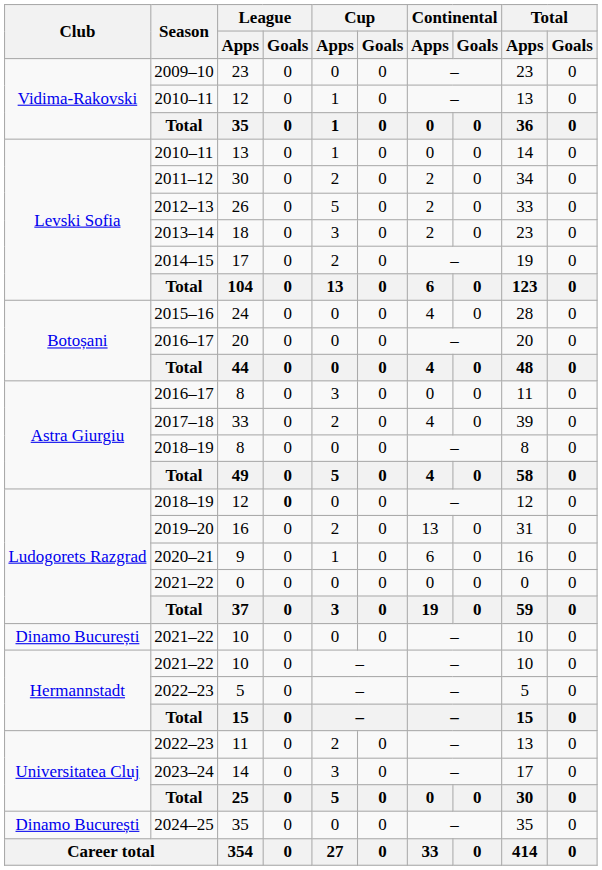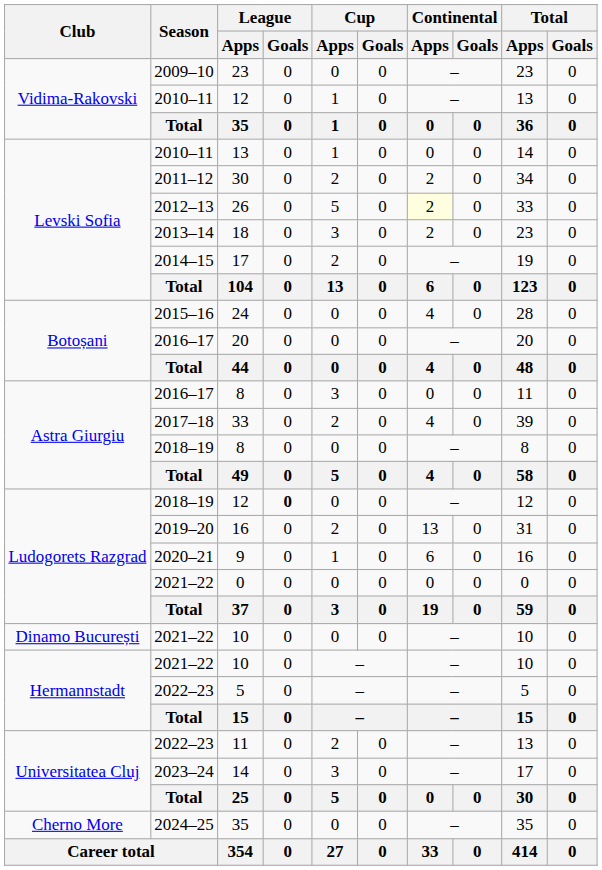26 | Continental / Apps: no background -> lightyellow background
2024–25 / 35 | Club: Dinamo București -> Cherno More
